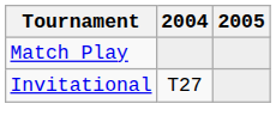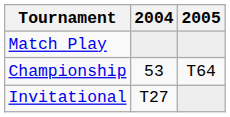+ row: Championship | 53 | T64
